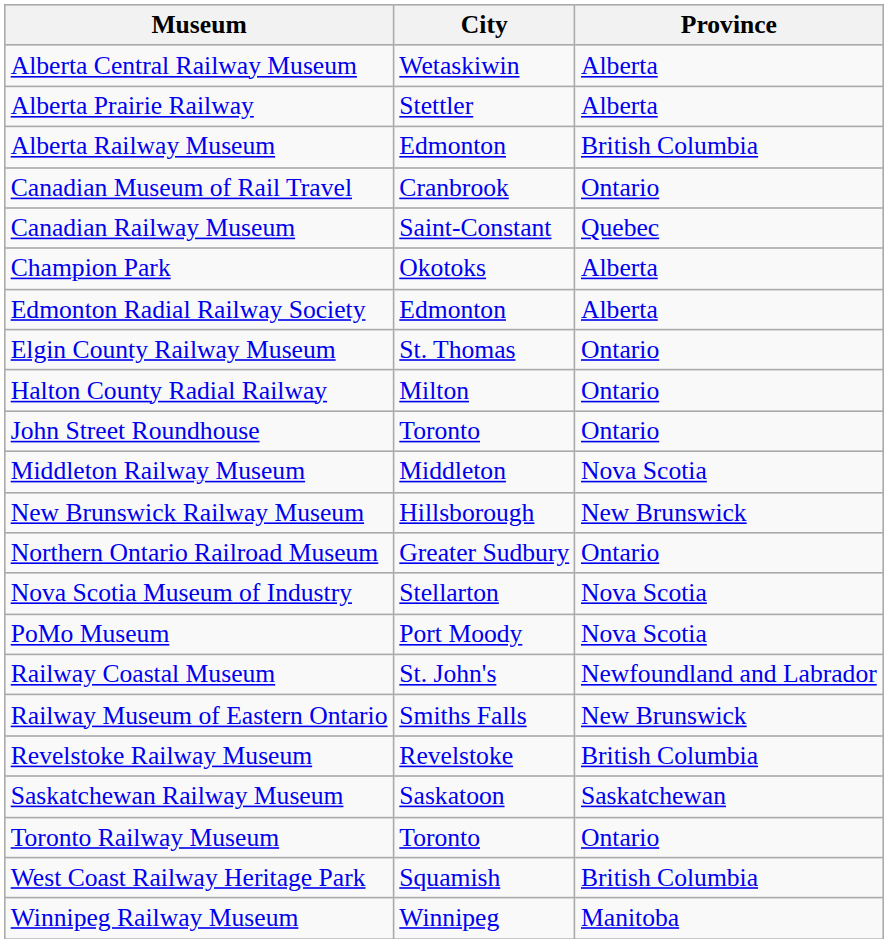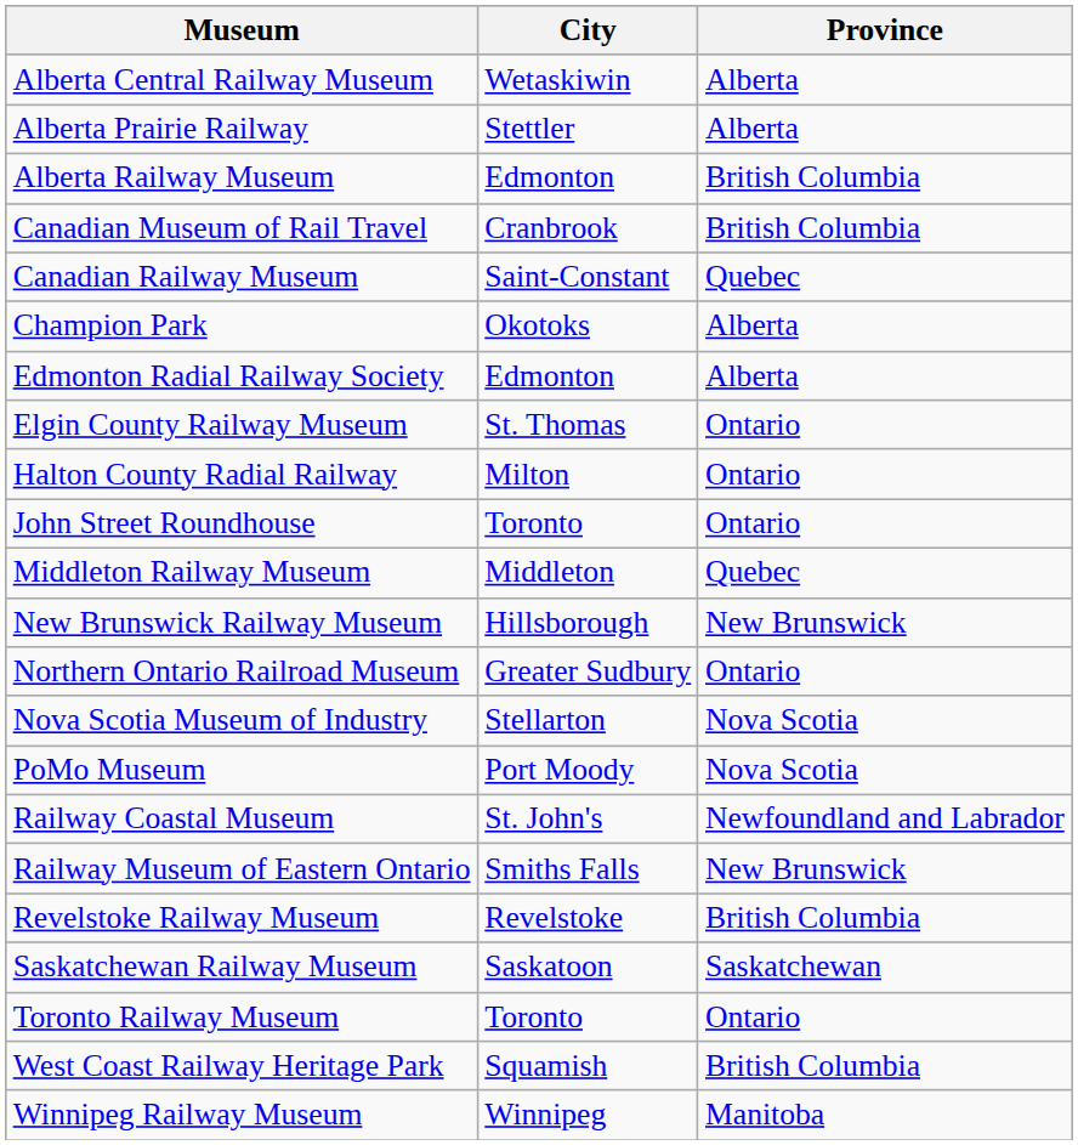Canadian Museum of Rail Travel | Province: Ontario -> British Columbia
Middleton Railway Museum | Province: Nova Scotia -> Quebec
